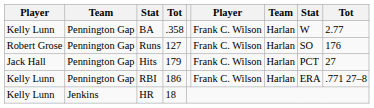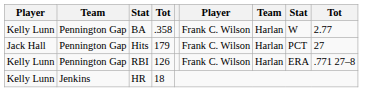- row: Robert Grose | Pennington Gap | Runs | 127 | Frank C. Wilson | Harlan | SO | 176
RBI | column 4: 186 -> 126
